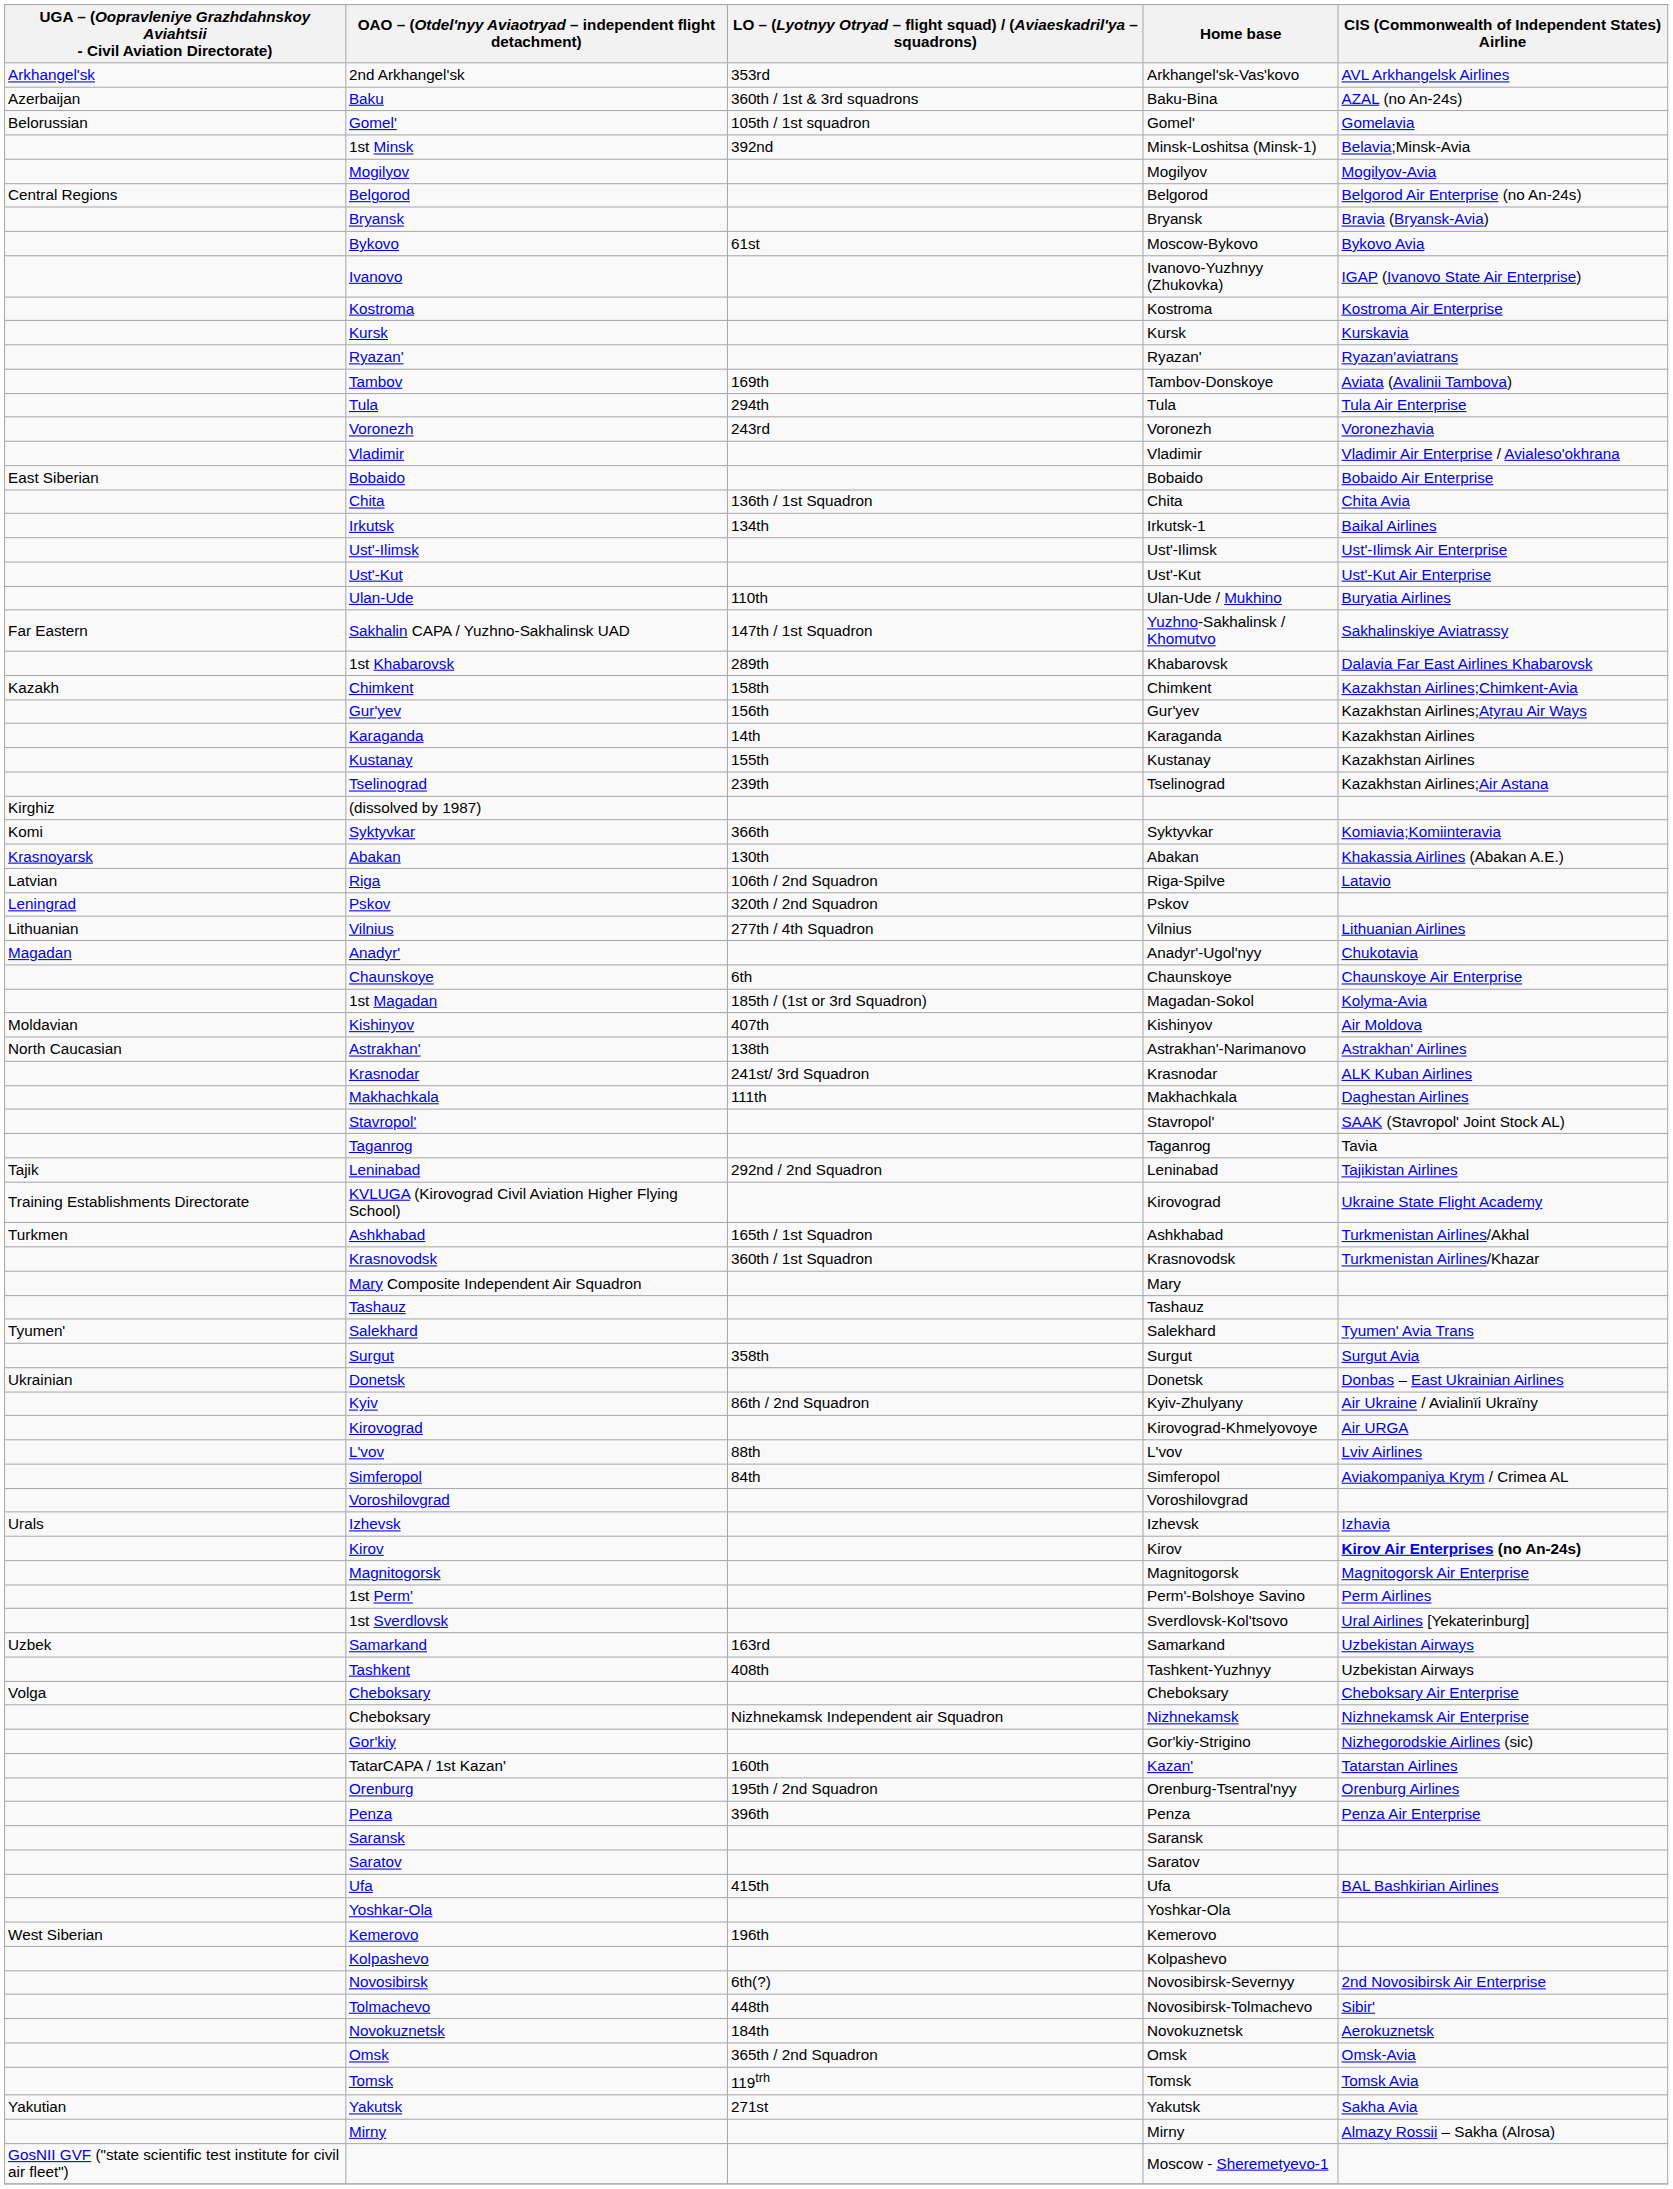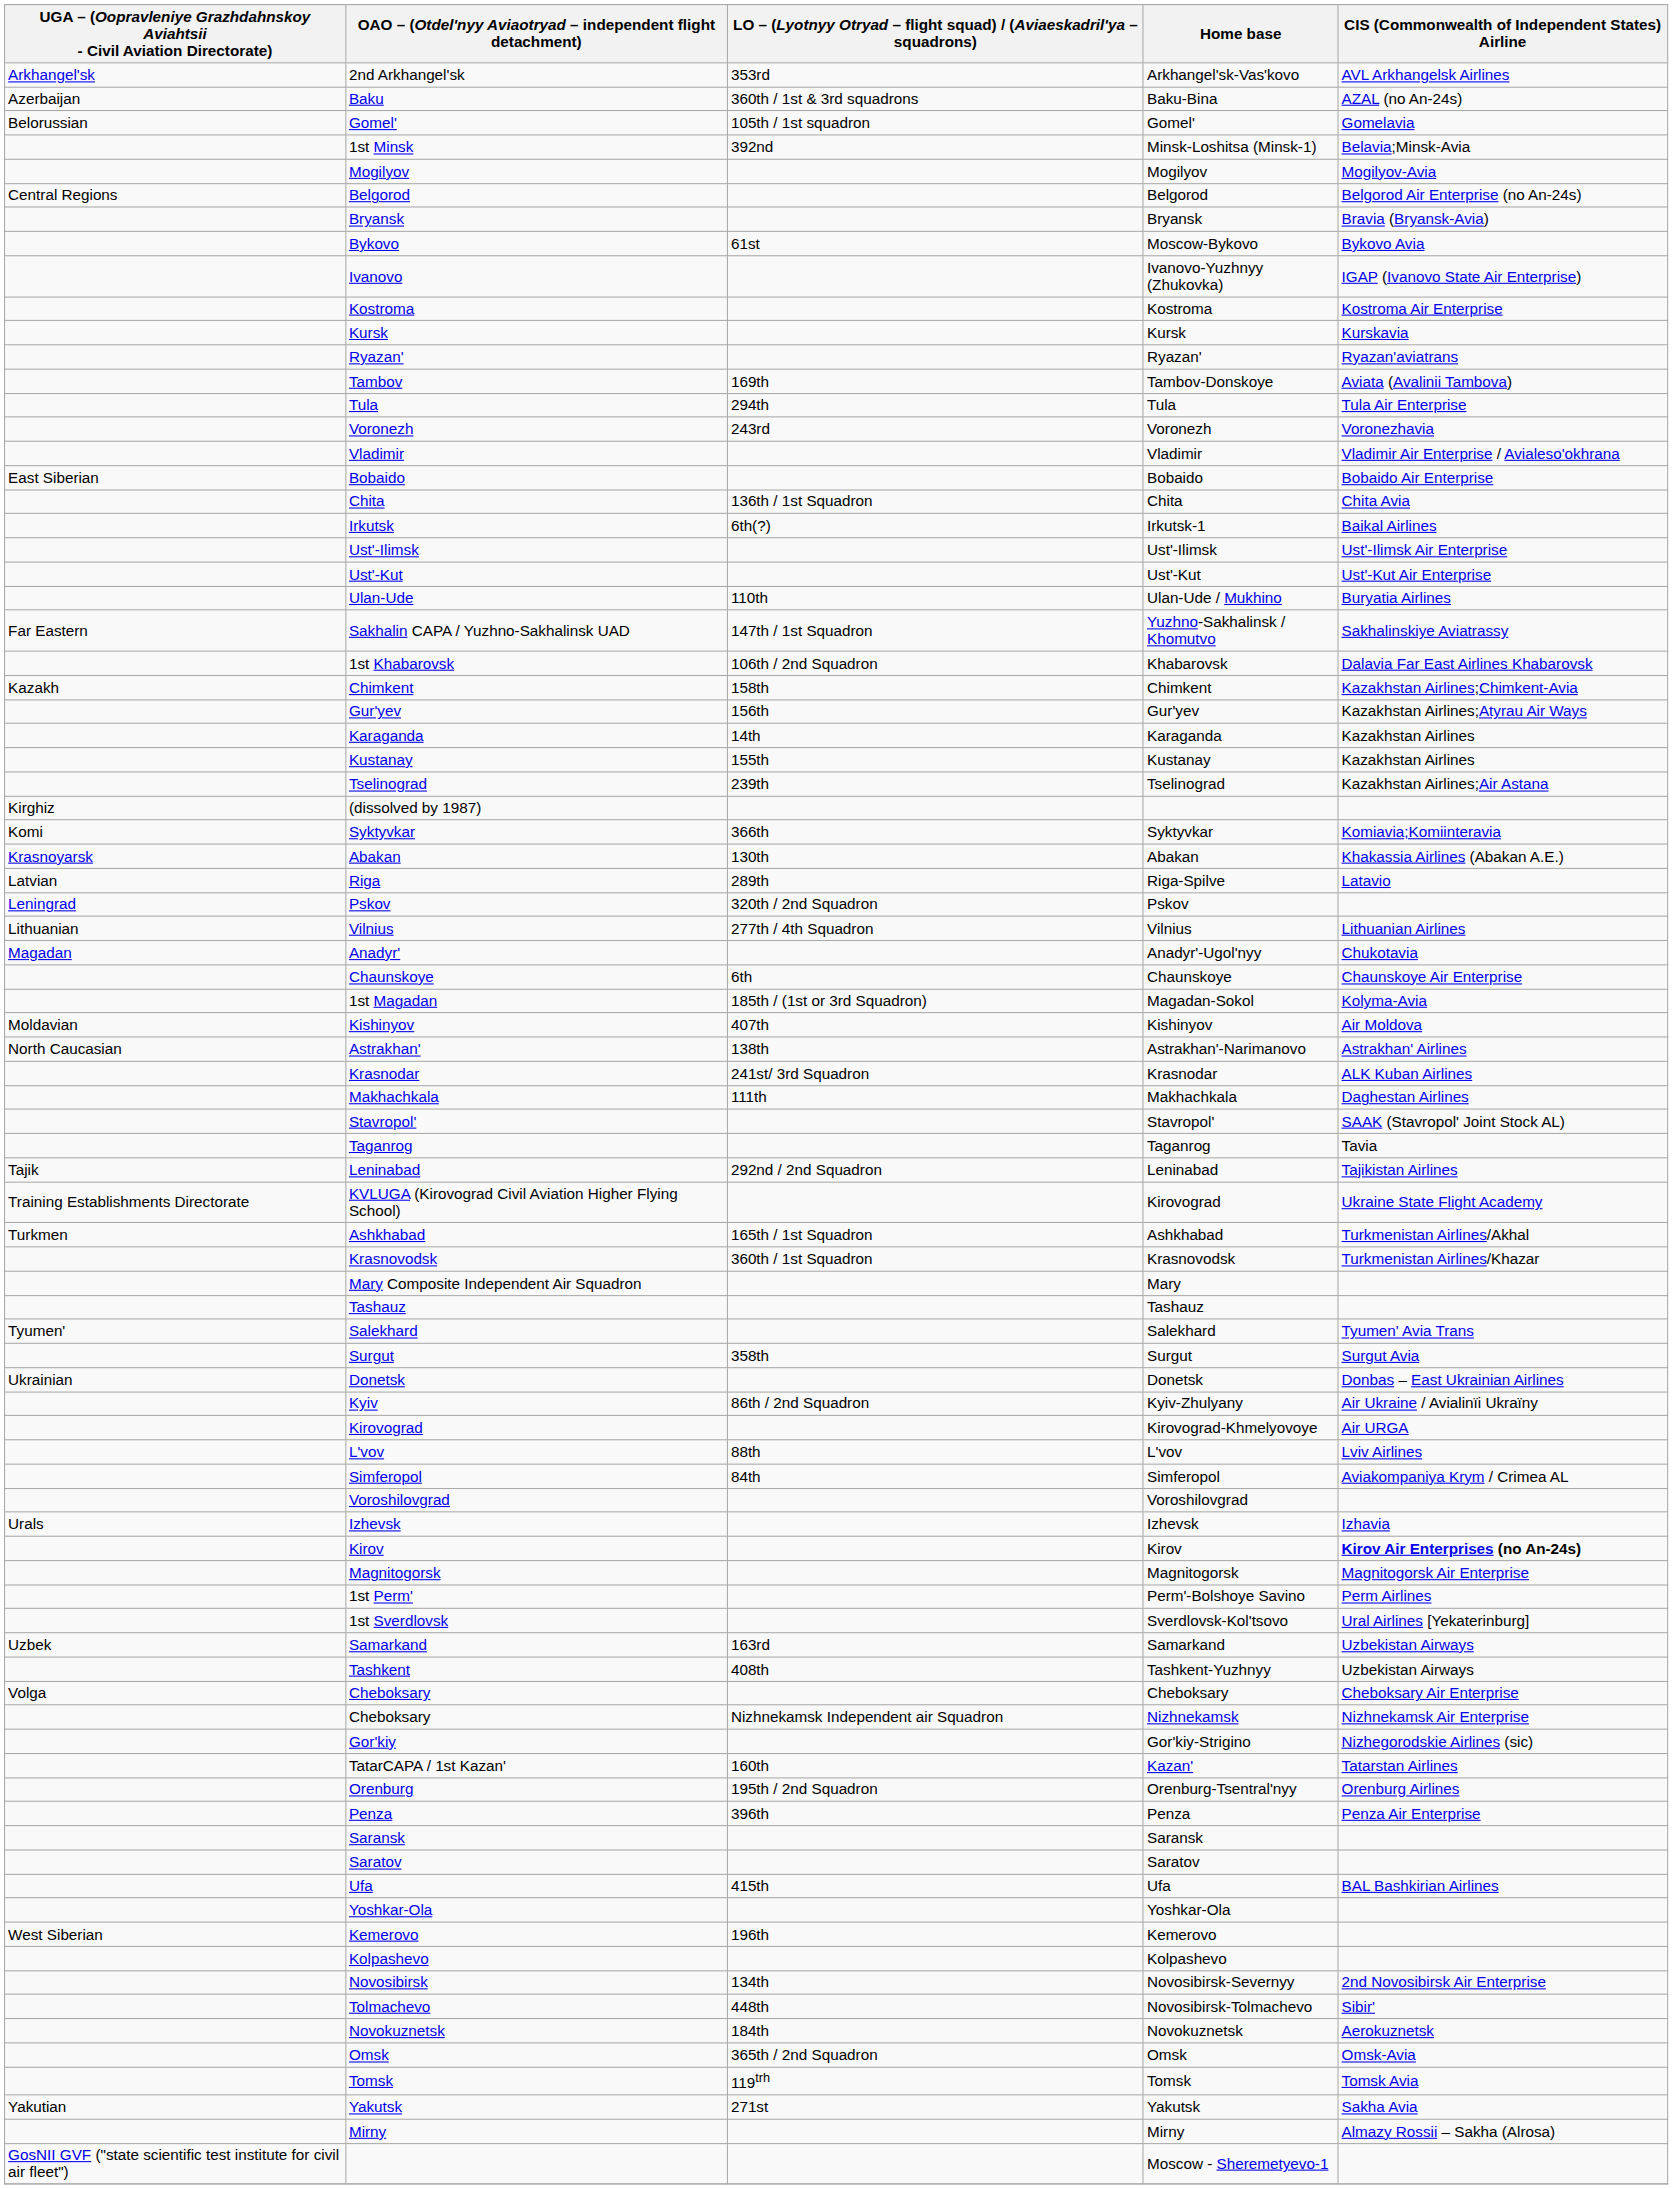Irkutsk-1 | column 3: 134th -> 6th(?)
Khabarovsk | column 3: 289th -> 106th / 2nd Squadron
Riga-Spilve | column 3: 106th / 2nd Squadron -> 289th
Novosibirsk-Severnyy | column 3: 6th(?) -> 134th
